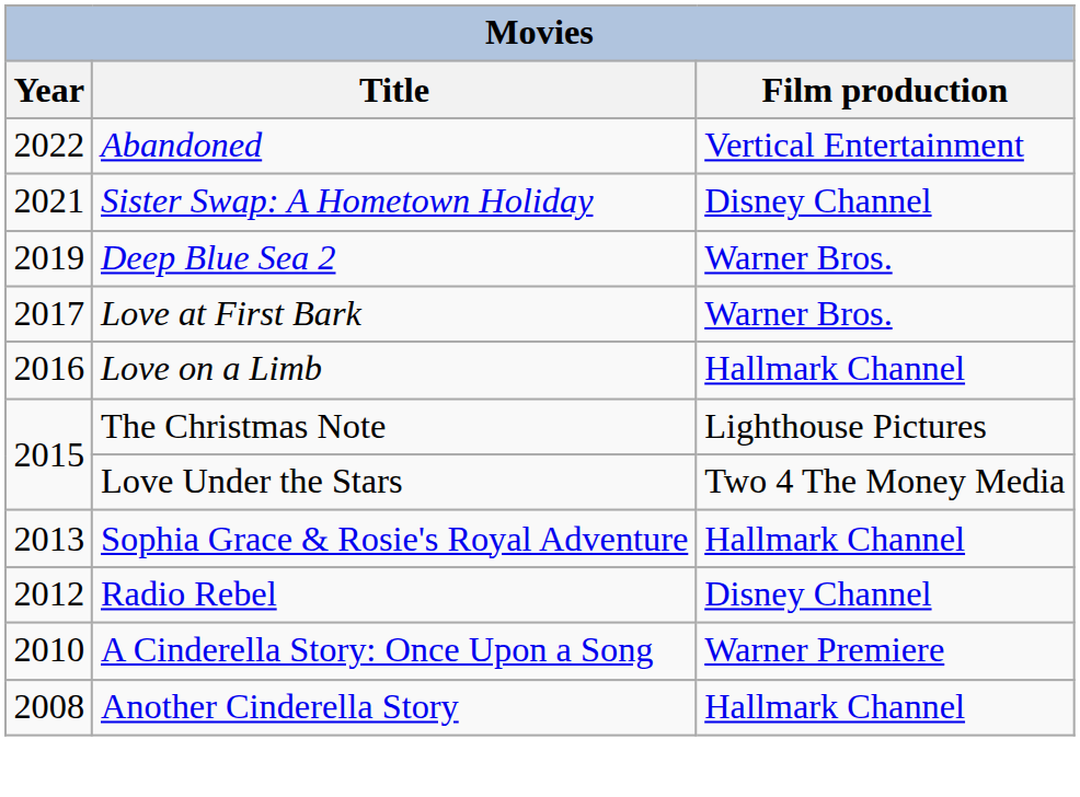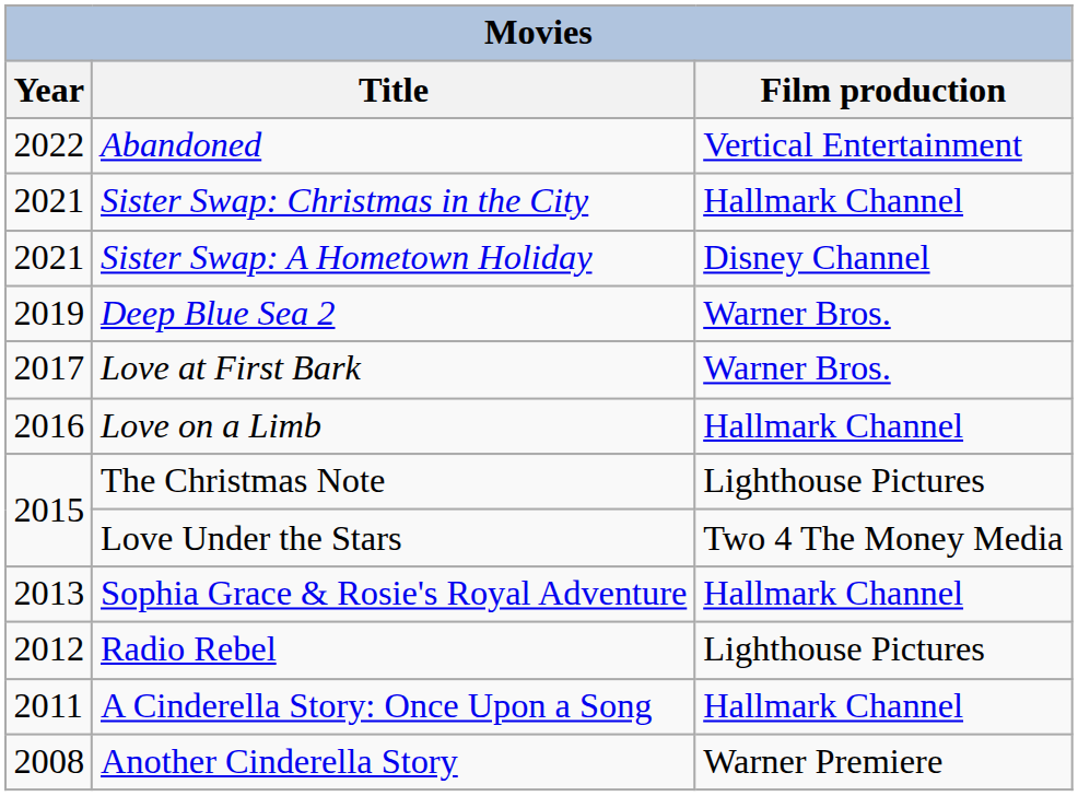+ row: 2021 | Sister Swap: Christmas in the City | Hallmark Channel
Radio Rebel | Film production: Disney Channel -> Lighthouse Pictures
A Cinderella Story: Once Upon a Song | Year: 2010 -> 2011
A Cinderella Story: Once Upon a Song | Film production: Warner Premiere -> Hallmark Channel
Another Cinderella Story | Film production: Hallmark Channel -> Warner Premiere
